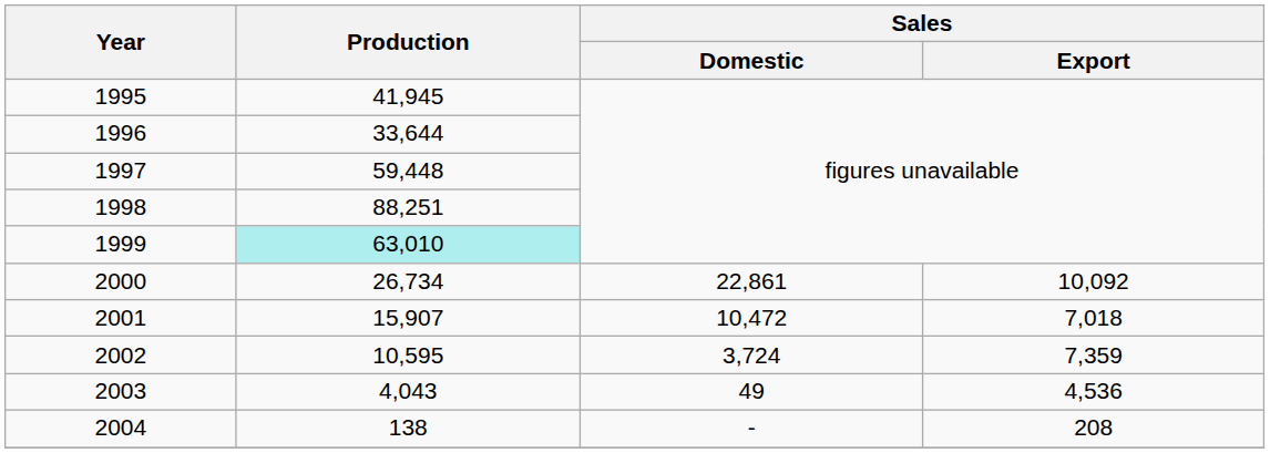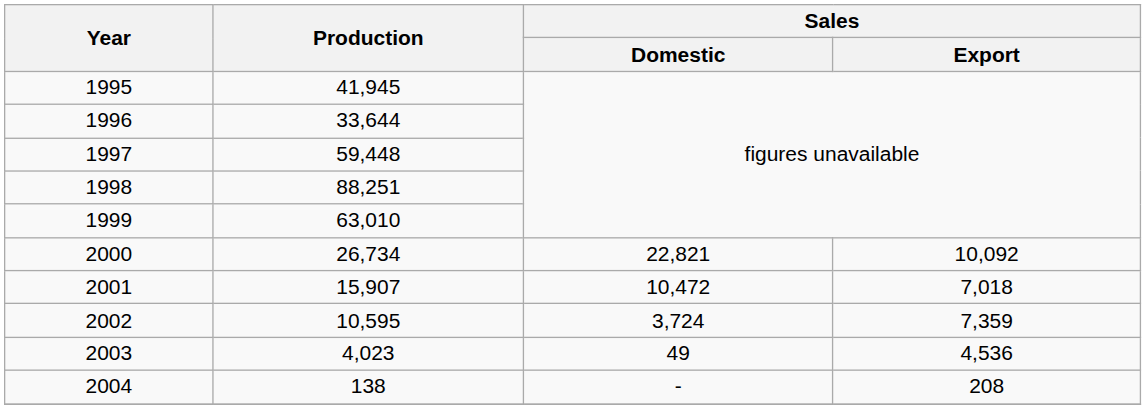1999 | Production: paleturquoise background -> no background
2000 | Sales / Domestic: 22,861 -> 22,821
2003 | Production: 4,043 -> 4,023
